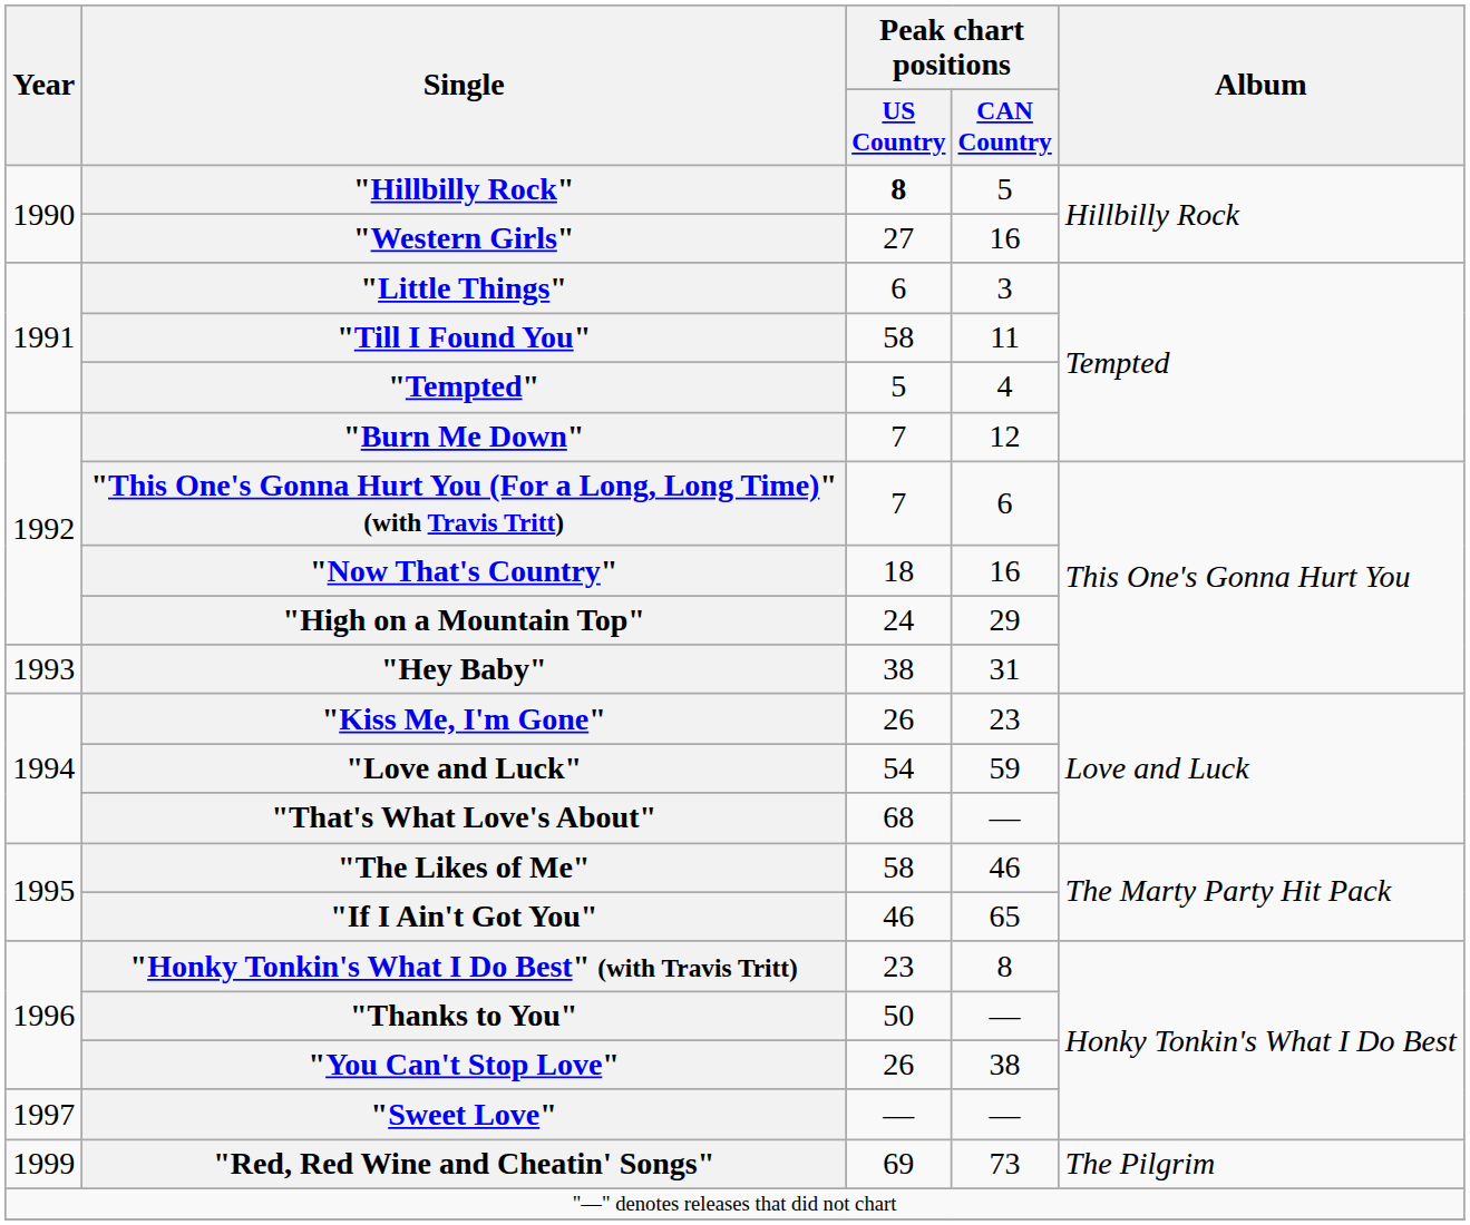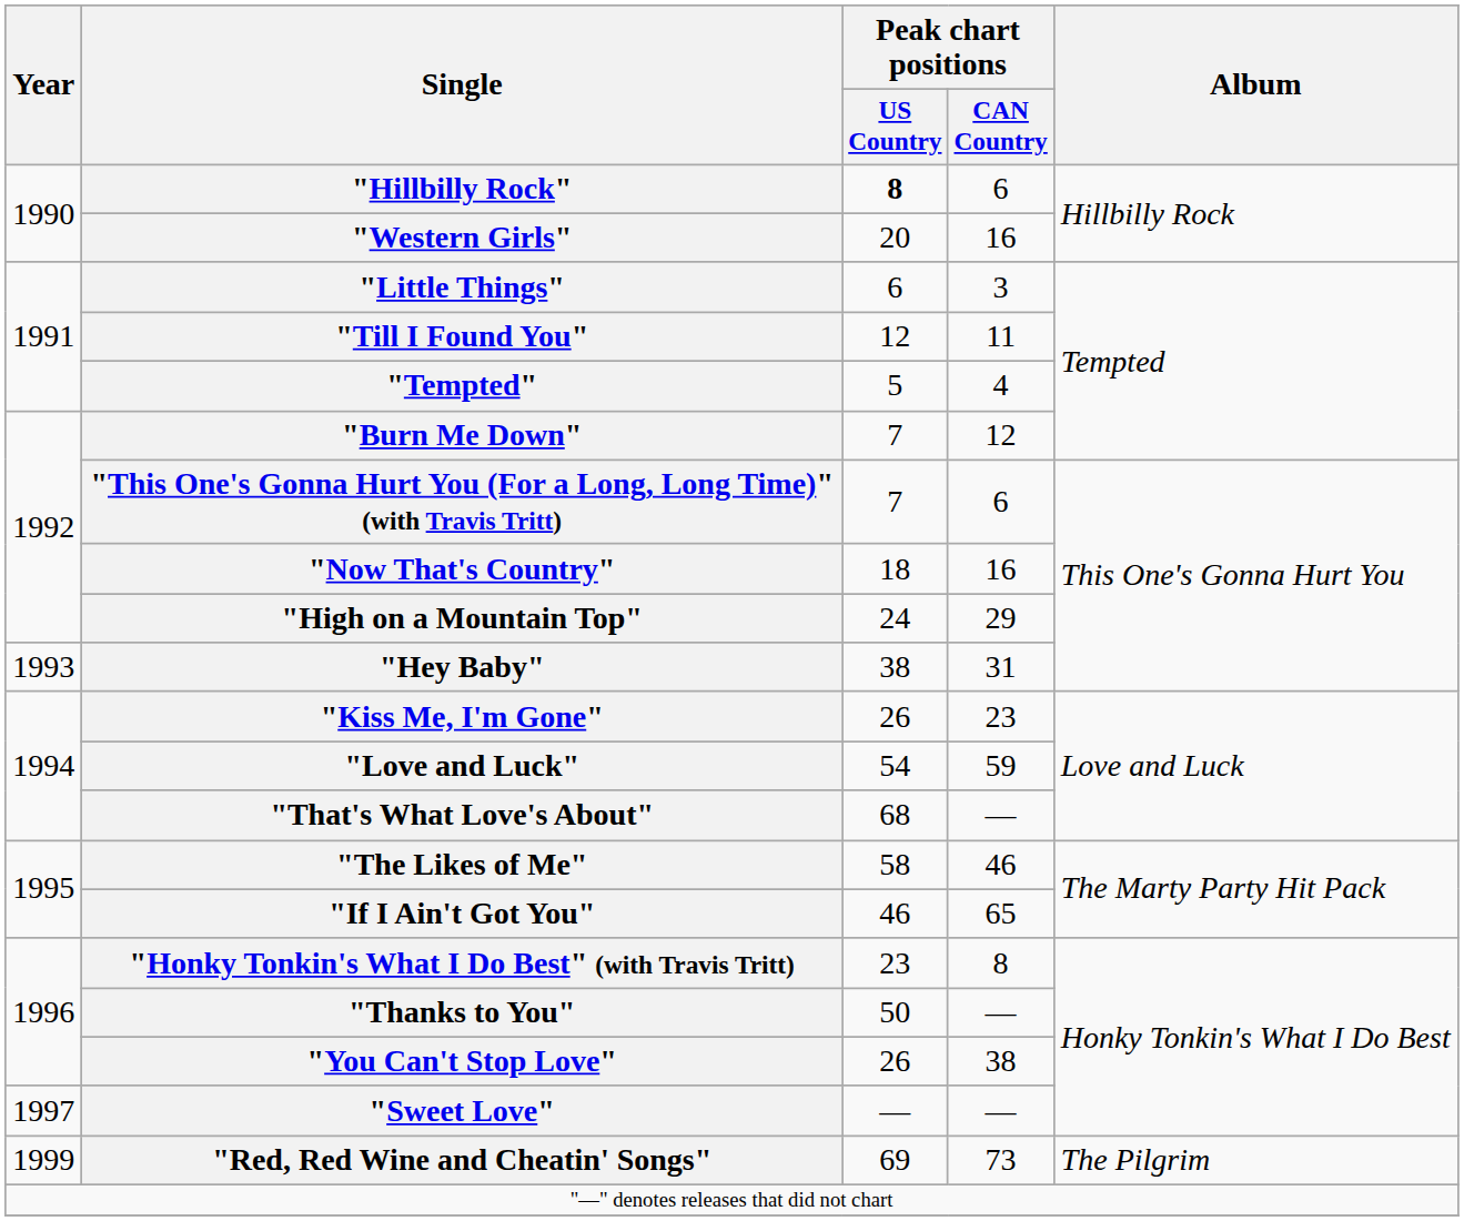"Hillbilly Rock" | Peak chart positions / CAN Country: 5 -> 6
"Western Girls" | Peak chart positions / US Country: 27 -> 20
"Till I Found You" | Peak chart positions / US Country: 58 -> 12
